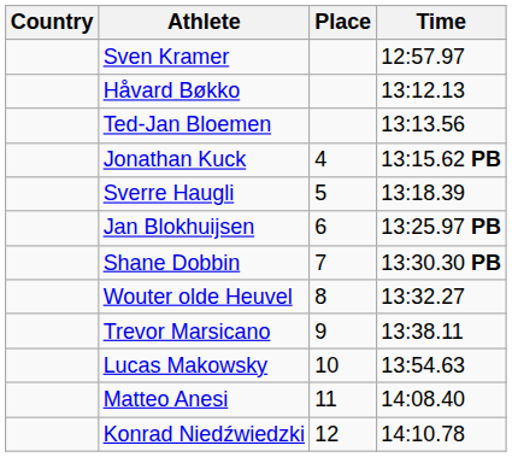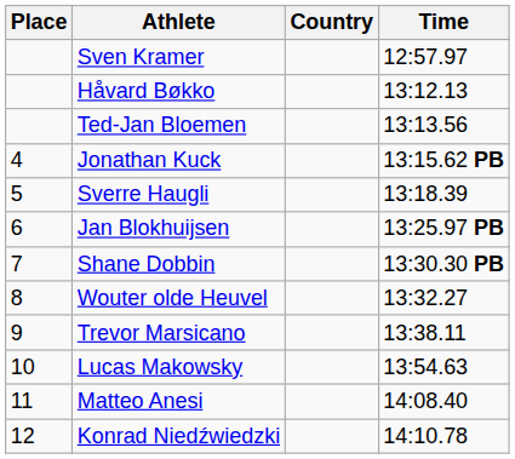columns swapped: Place <-> Country
